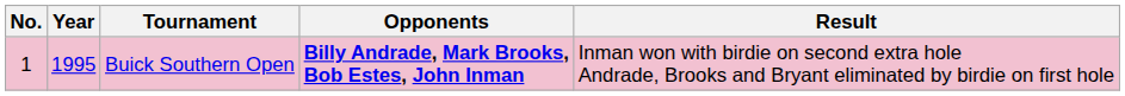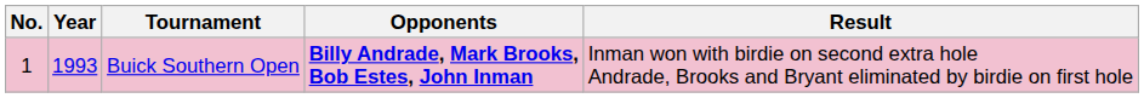Buick Southern Open | Year: 1995 -> 1993
